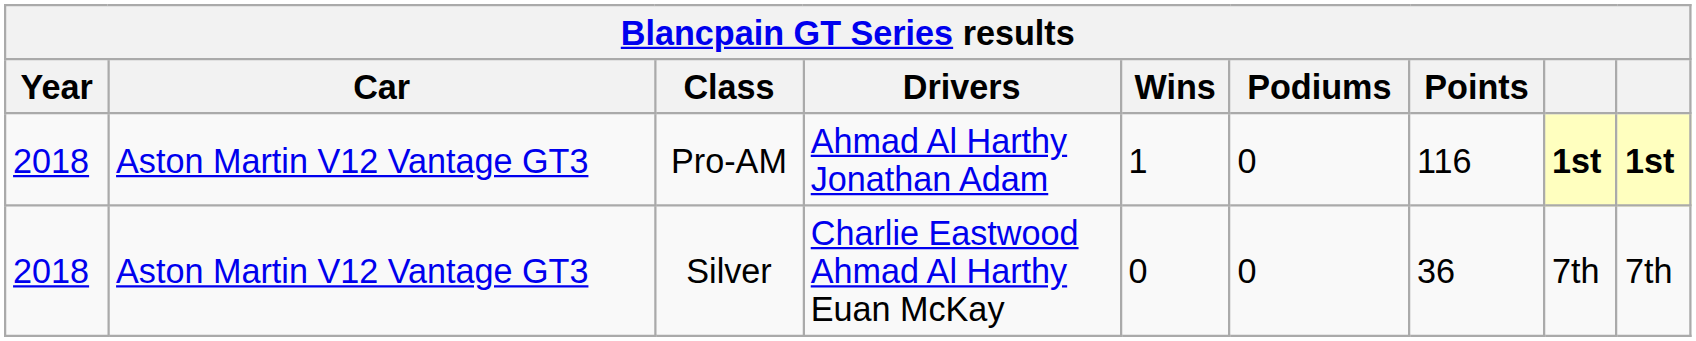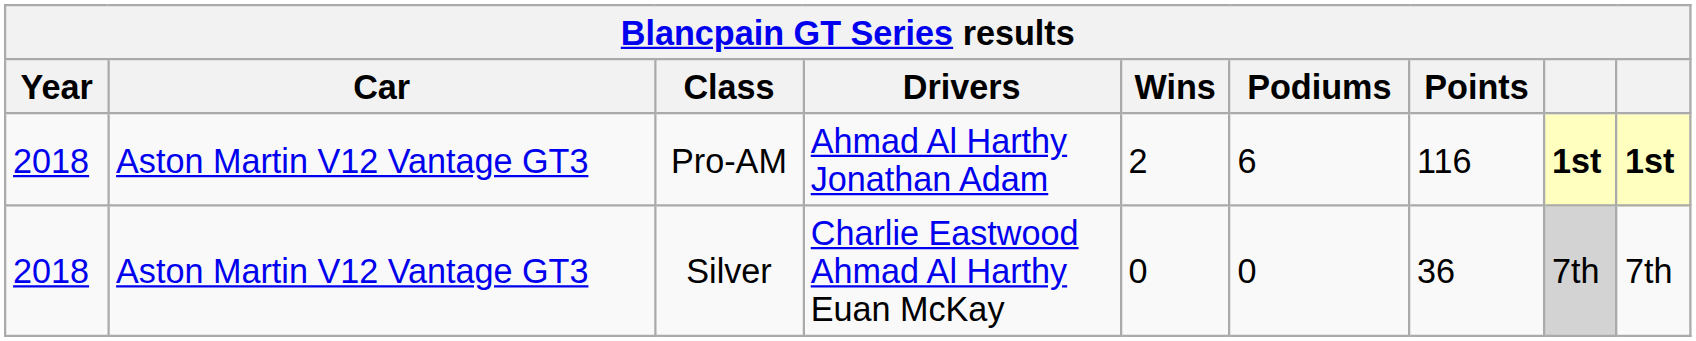Pro-AM | Wins: 1 -> 2
Pro-AM | Podiums: 0 -> 6
Silver | column 8: no background -> lightgrey background
